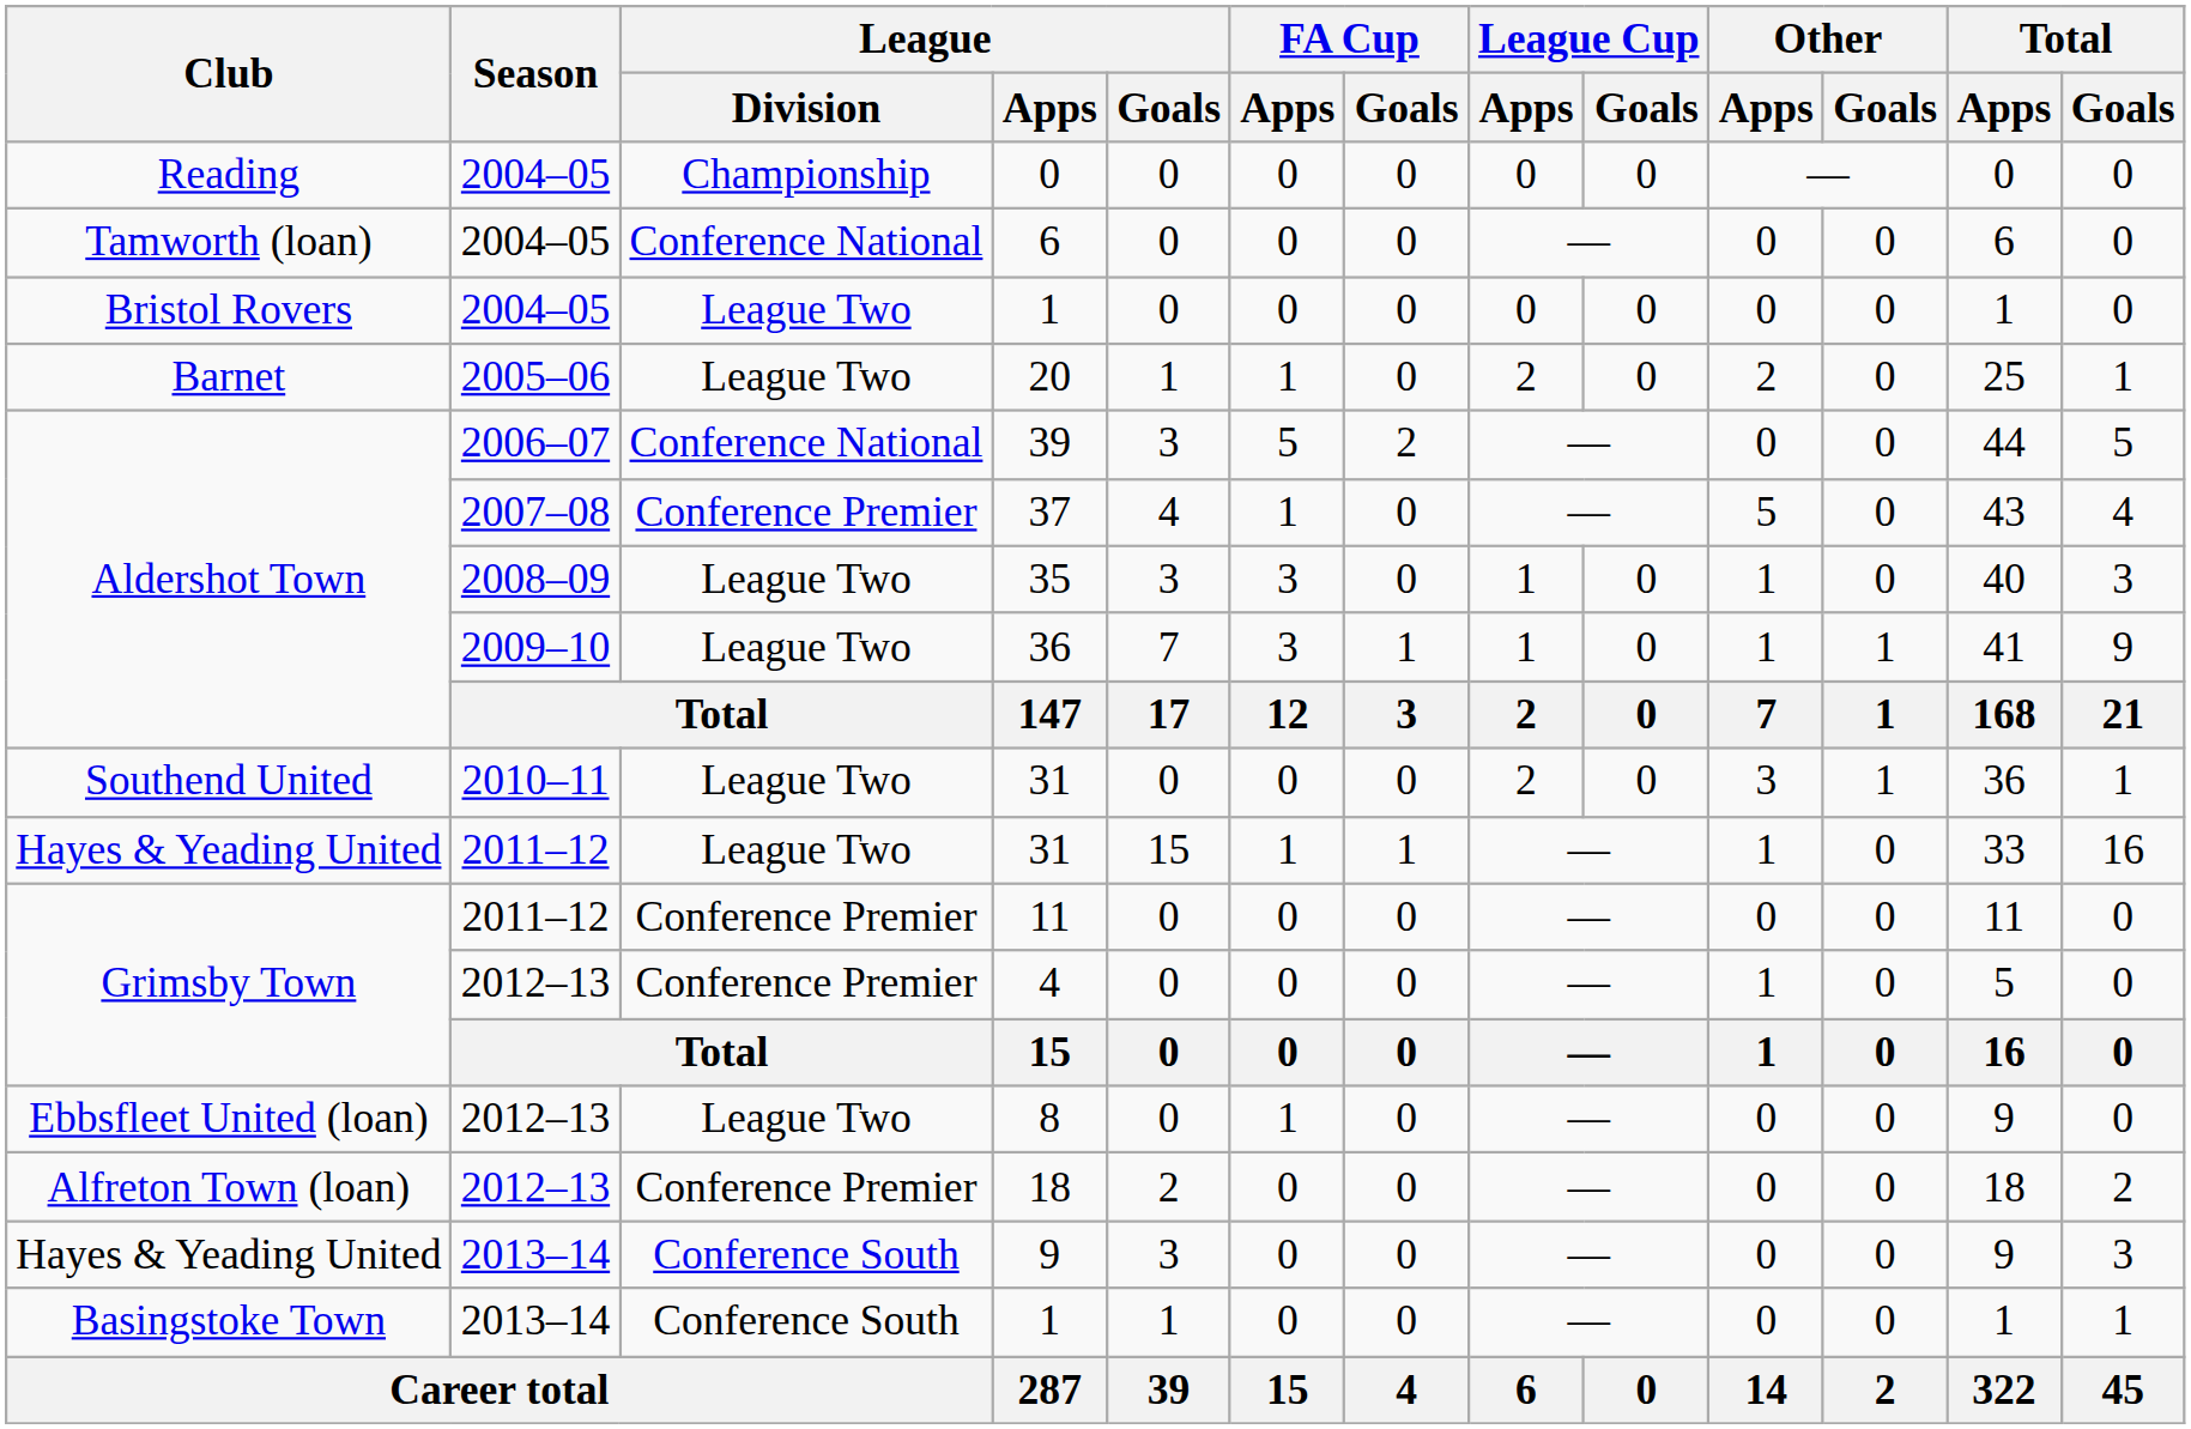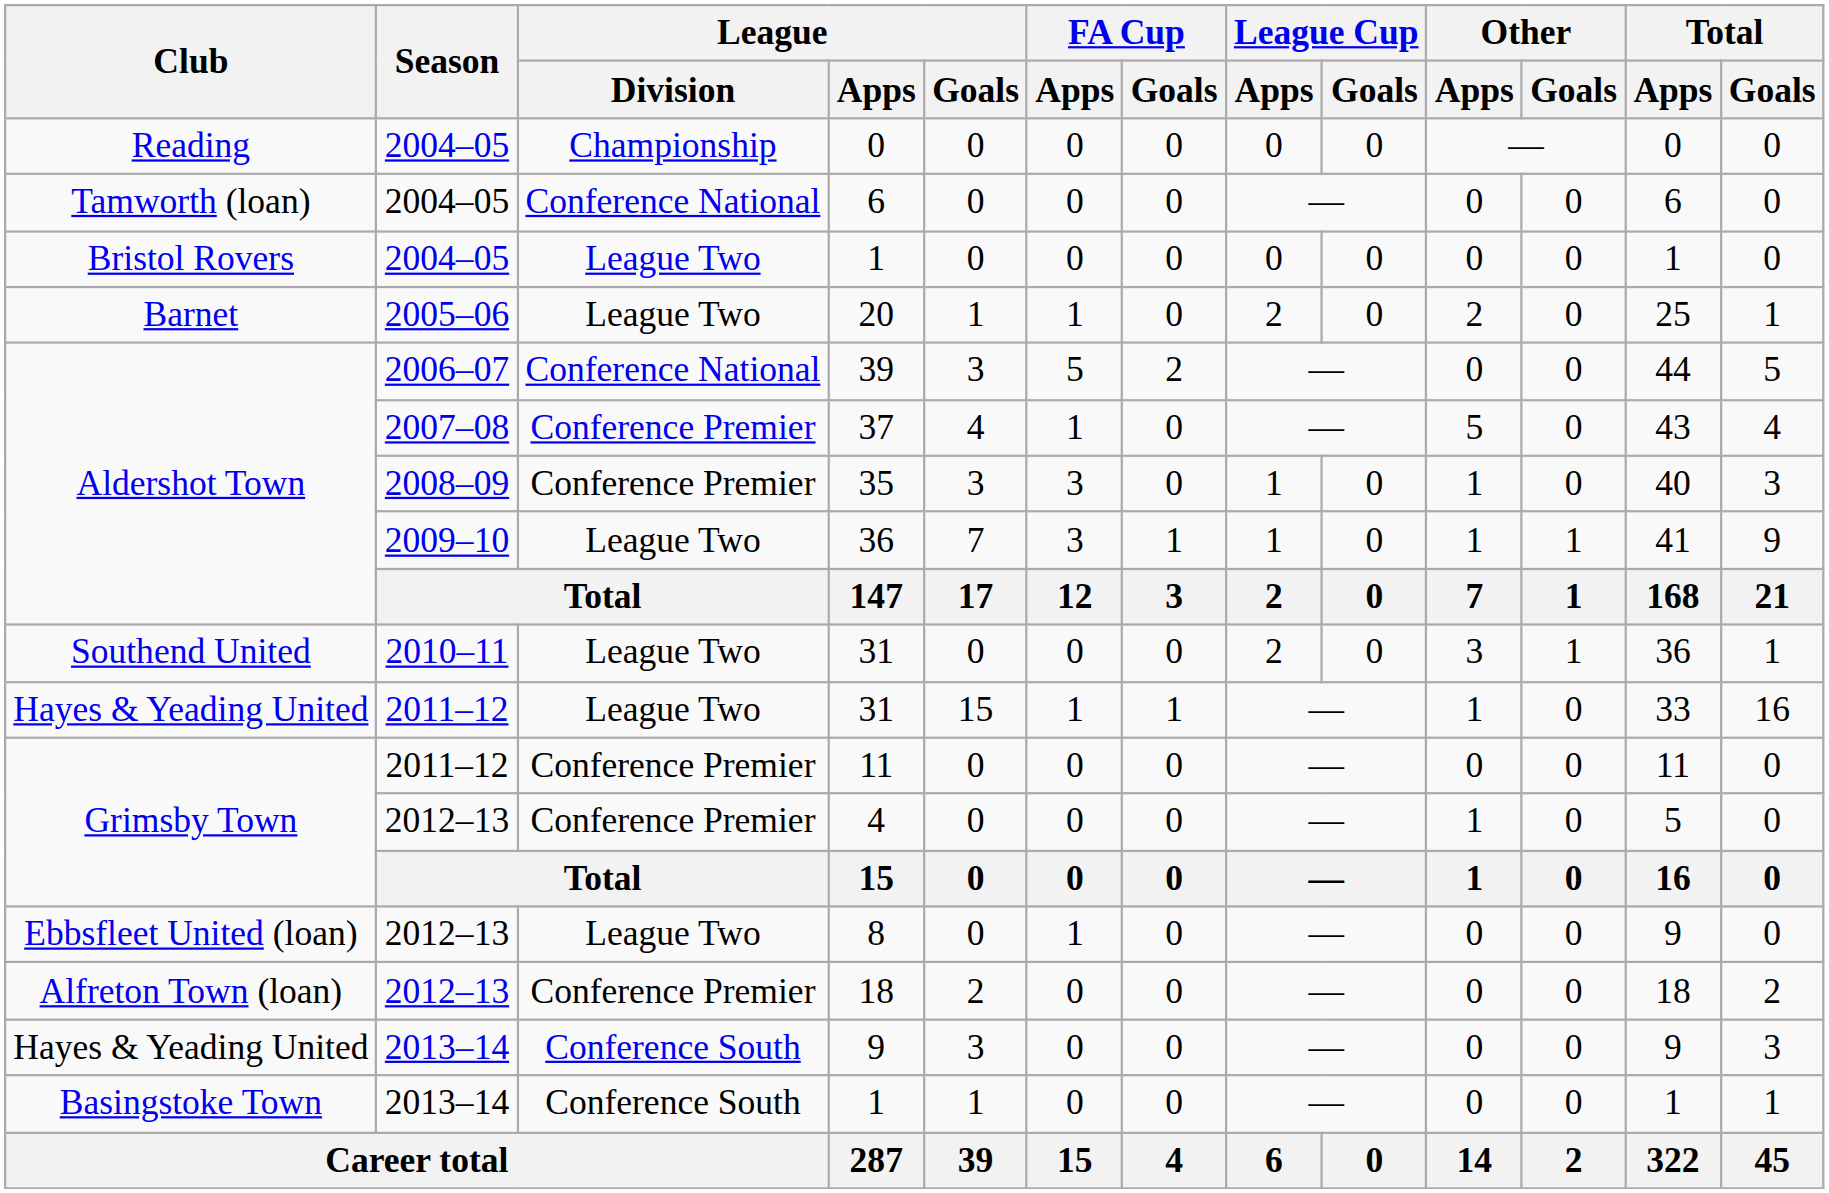35 | League / Division: League Two -> Conference Premier
